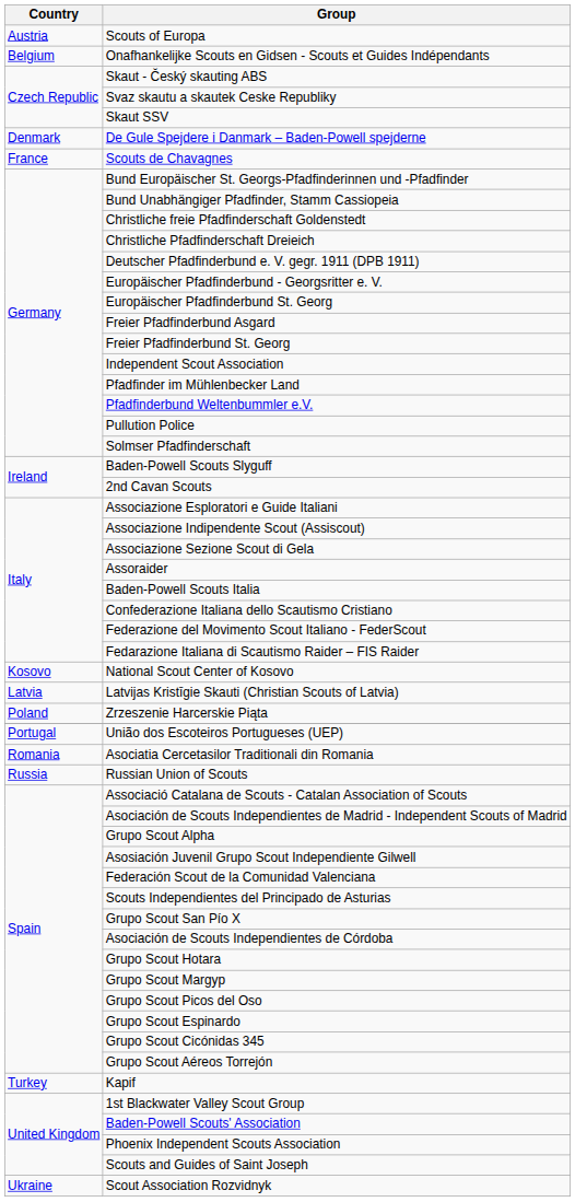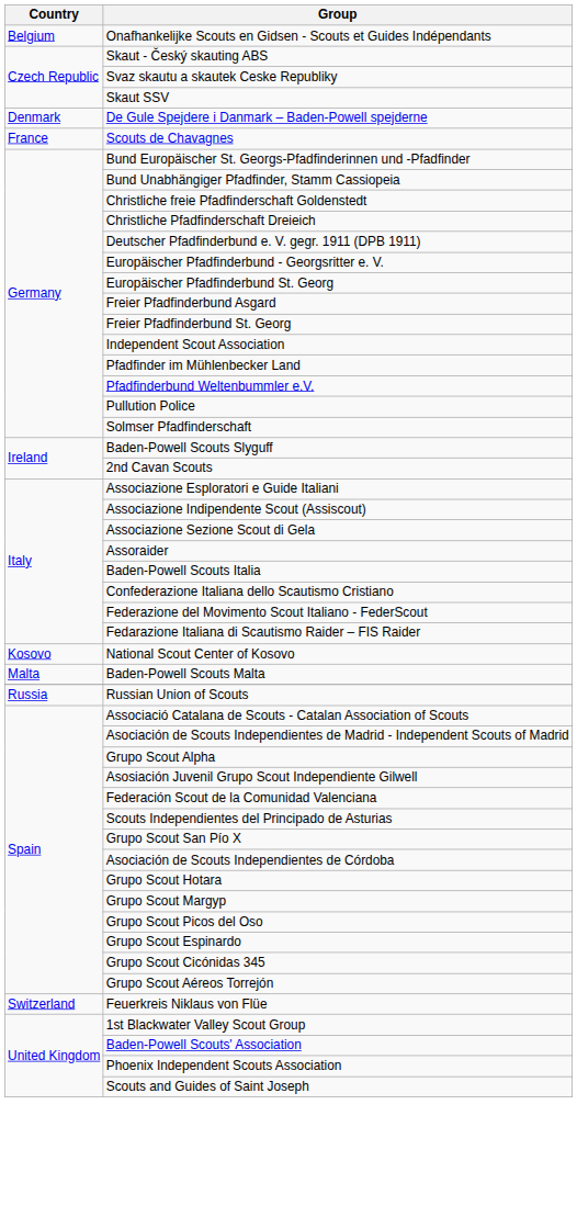- row: Austria | Scouts of Europa
- row: Latvia | Latvijas Kristīgie Skauti (Christian Scouts of Latvia)
+ row: Malta | Baden-Powell Scouts Malta
- row: Poland | Zrzeszenie Harcerskie Piąta
- row: Portugal | União dos Escoteiros Portugueses (UEP)
- row: Romania | Asociatia Cercetasilor Traditionali din Romania
+ row: Switzerland | Feuerkreis Niklaus von Flüe
- row: Turkey | Kapif
- row: Ukraine | Scout Association Rozvidnyk
